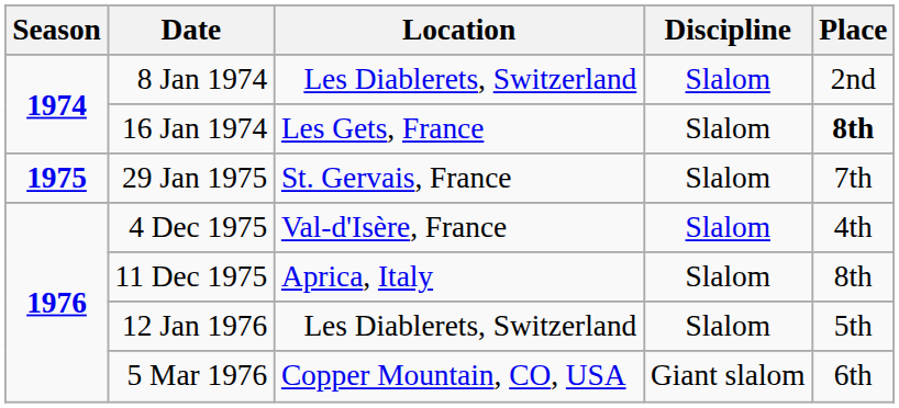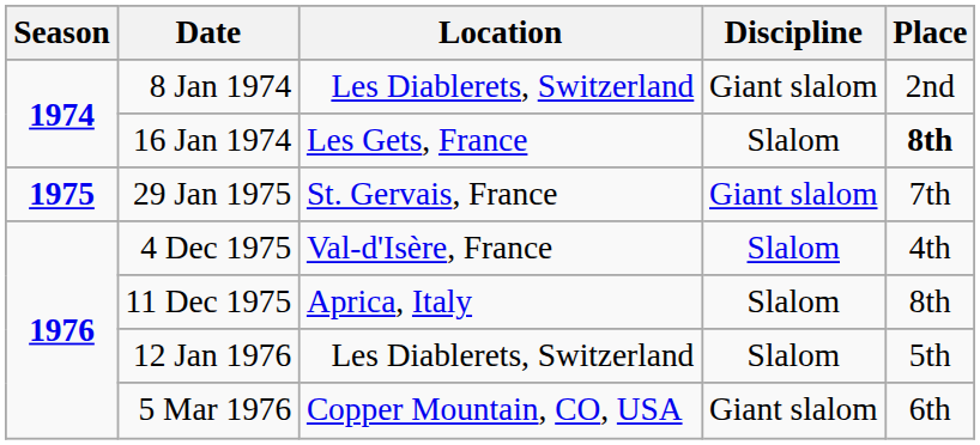8 Jan 1974 | Discipline: Slalom -> Giant slalom
29 Jan 1975 | Discipline: Slalom -> Giant slalom
